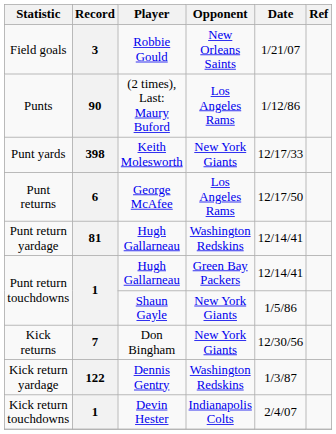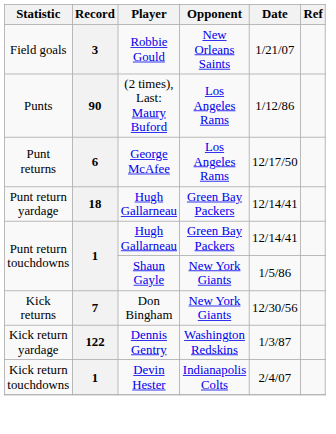- row: Punt yards | 398 | Keith Molesworth | New York Giants | 12/17/33
Punt return yardage | Record: 81 -> 18
Punt return yardage | Opponent: Washington Redskins -> Green Bay Packers
